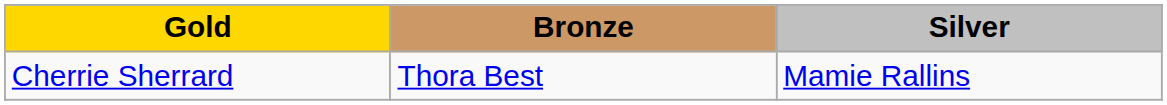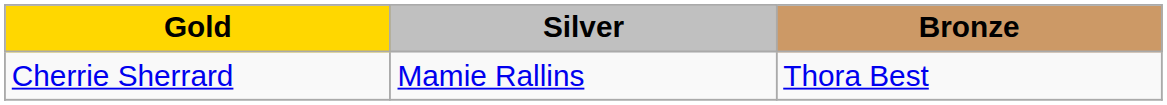columns swapped: Silver <-> Bronze
